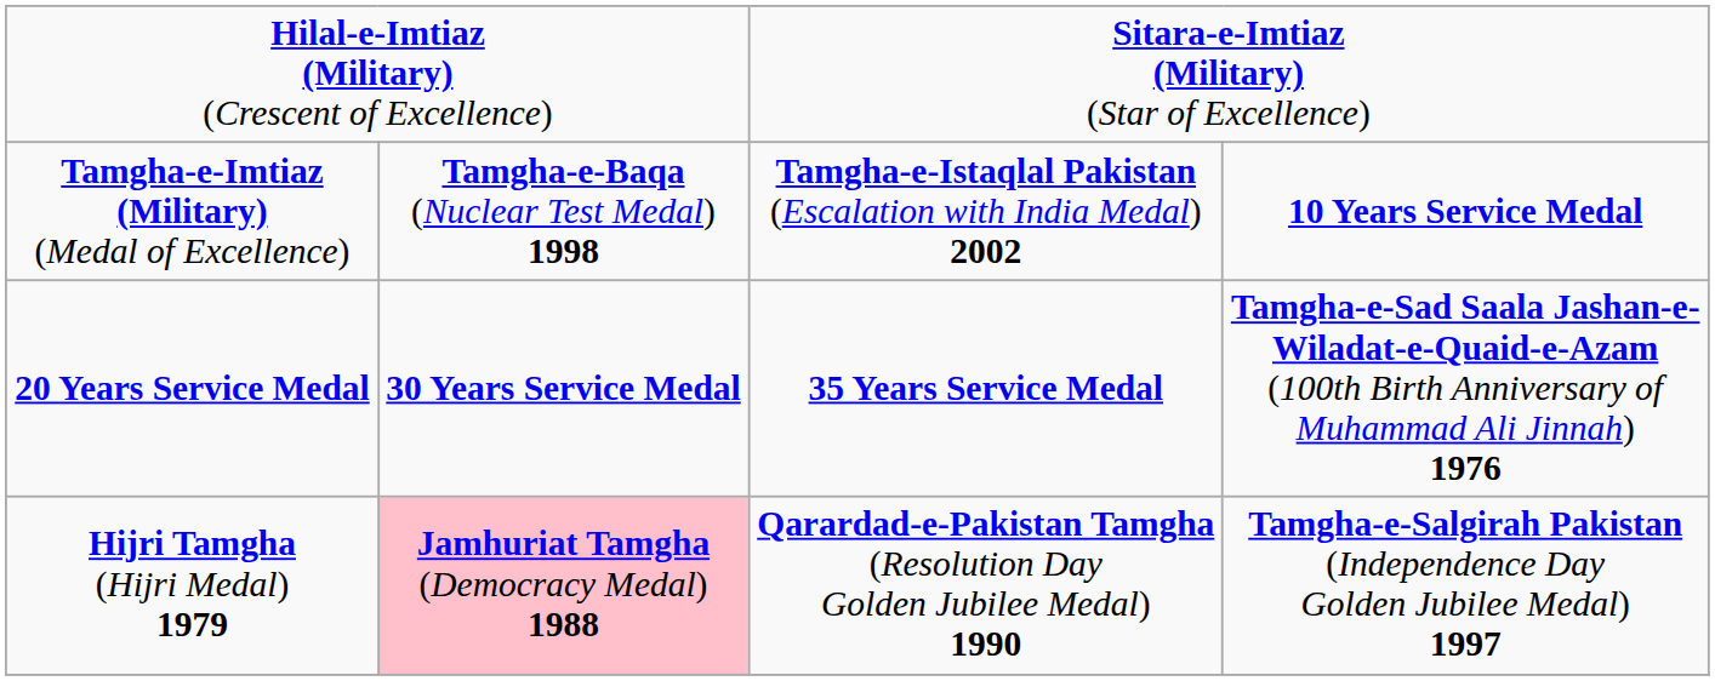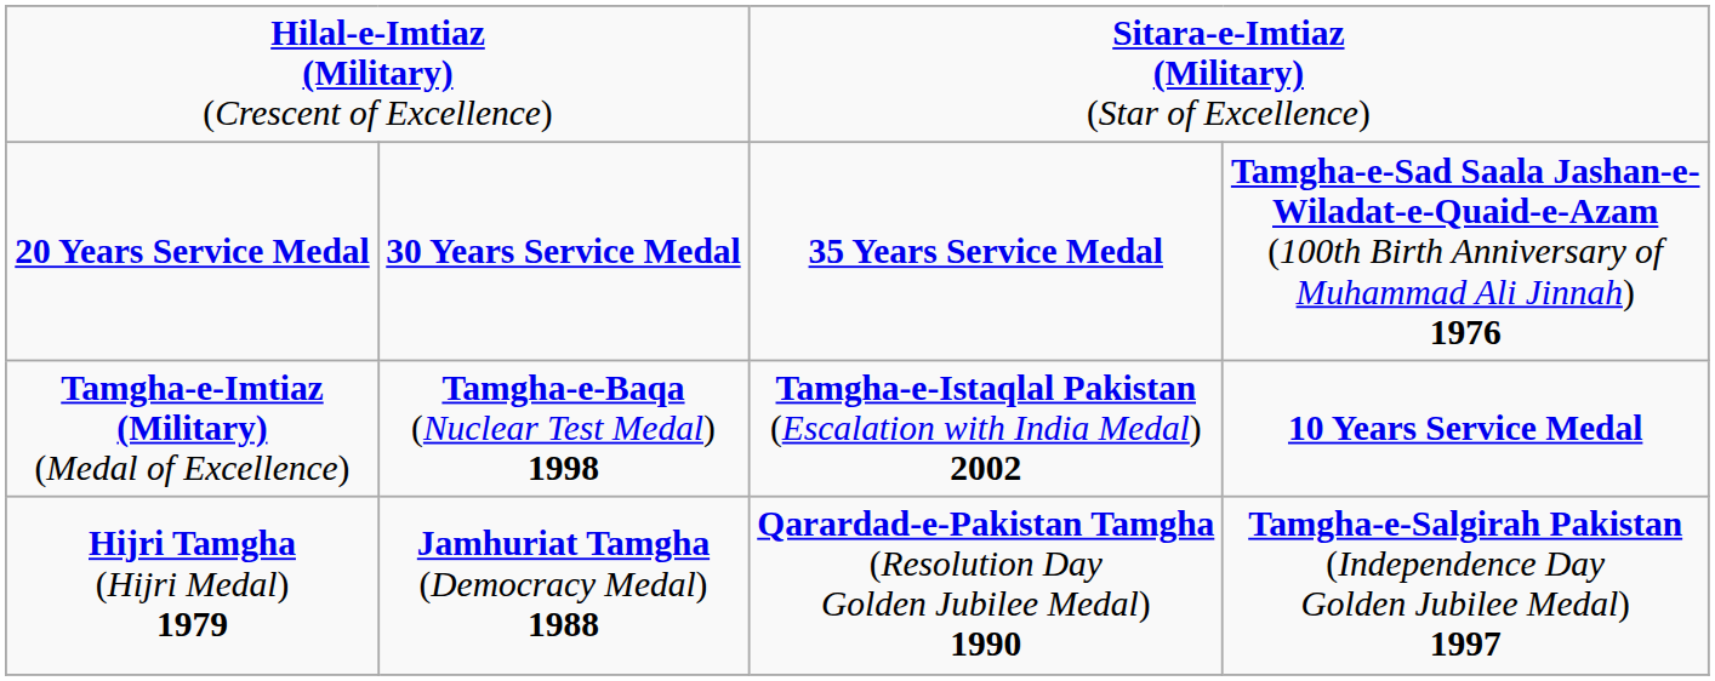rows swapped: Tamgha-e-Imtiaz (Military) (Medal of Excellence) <-> 20 Years Service Medal
Hijri Tamgha (Hijri Medal) 1979 | column 2: pink background -> no background
